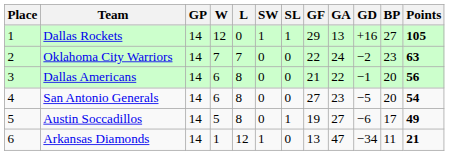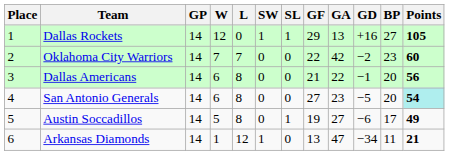Oklahoma City Warriors | GA: 24 -> 42
Oklahoma City Warriors | Points: 63 -> 60
San Antonio Generals | Points: no background -> paleturquoise background
